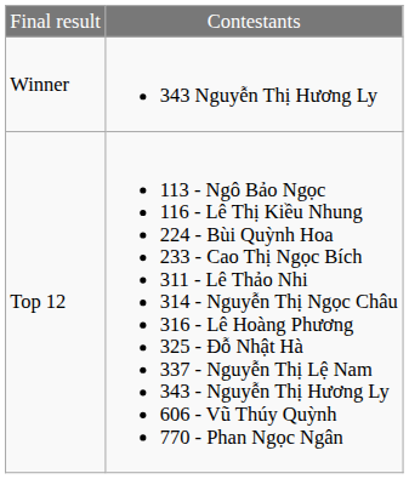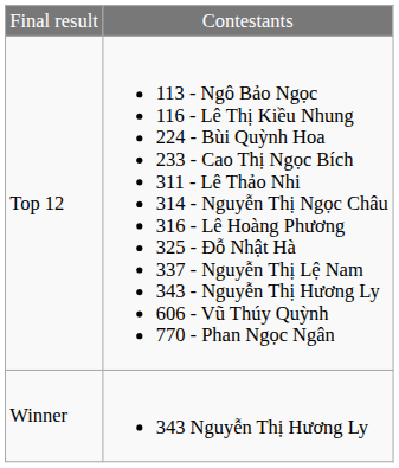rows swapped: Winner <-> Top 12
